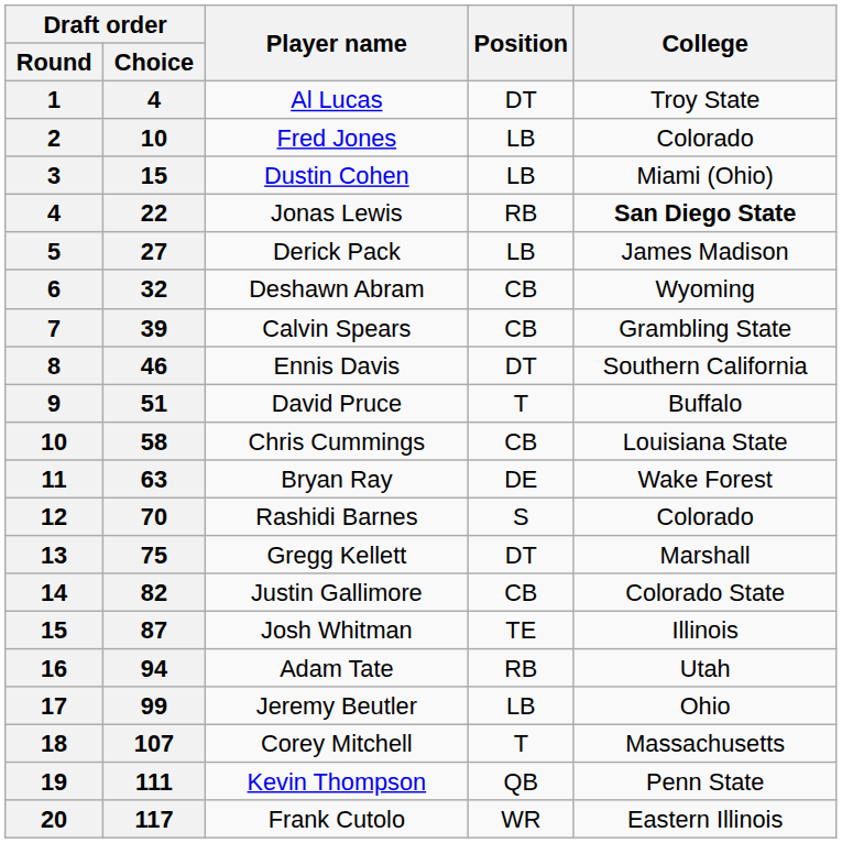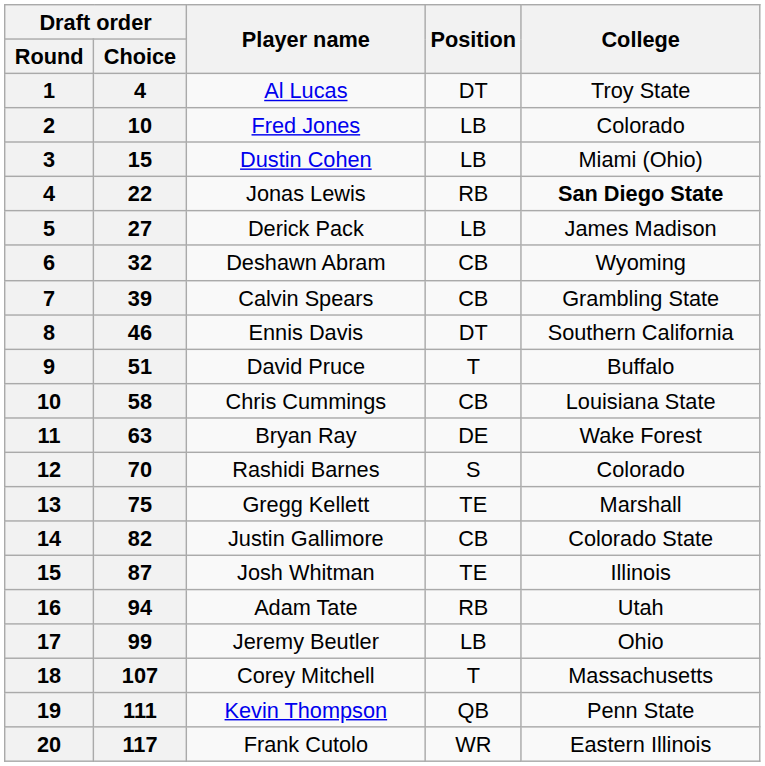Gregg Kellett | Position: DT -> TE
